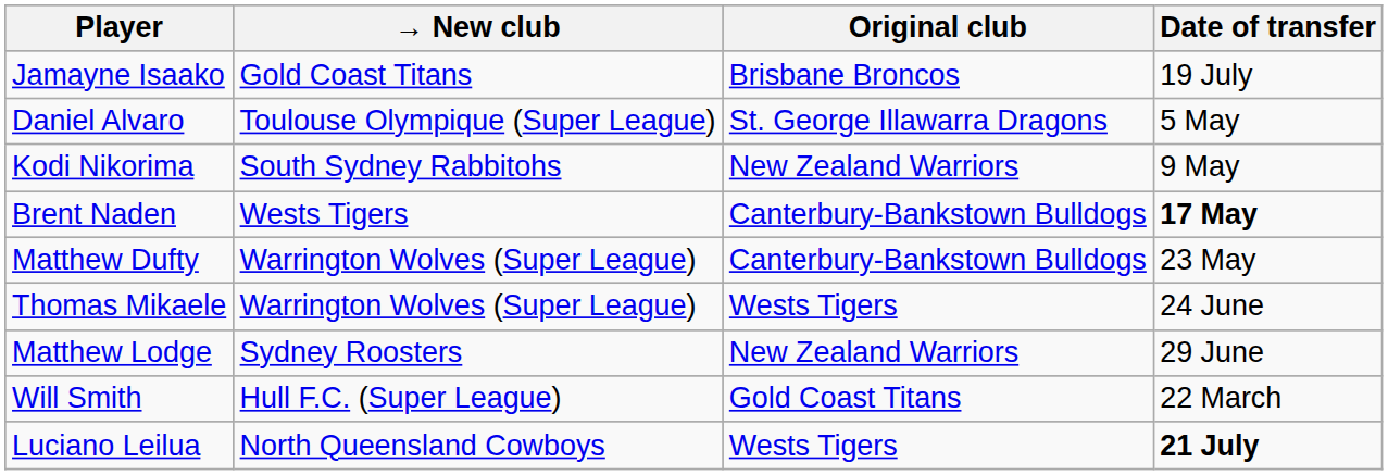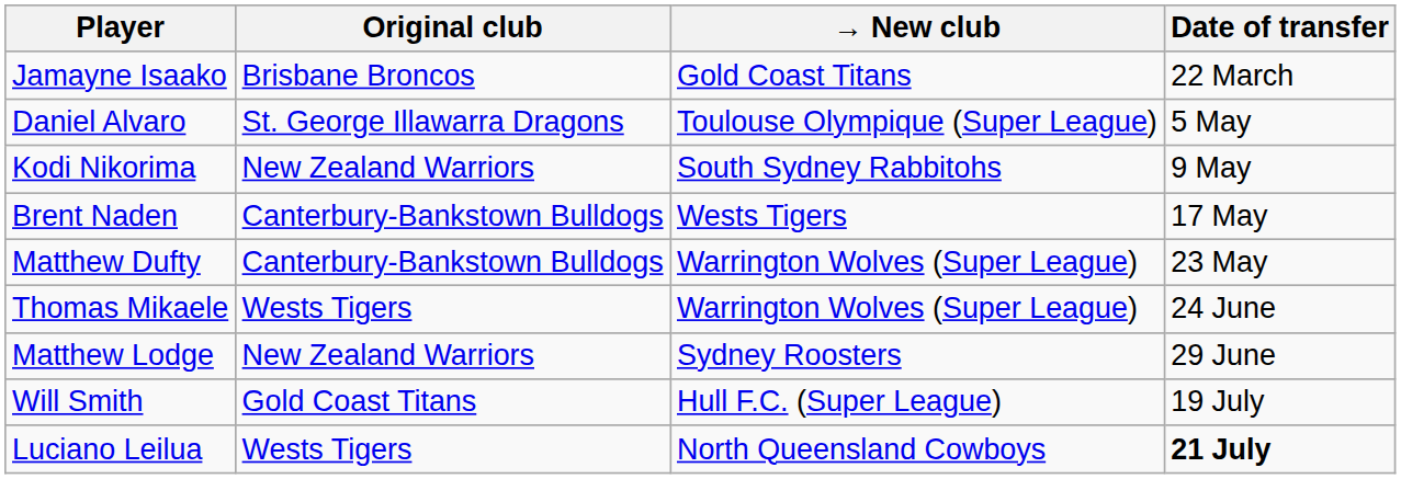columns swapped: Original club <-> → New club
Jamayne Isaako | Date of transfer: 19 July -> 22 March
Brent Naden | Date of transfer: bold -> normal
Will Smith | Date of transfer: 22 March -> 19 July
